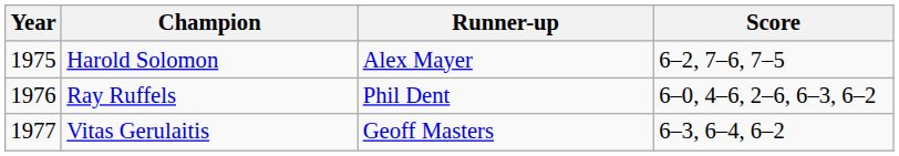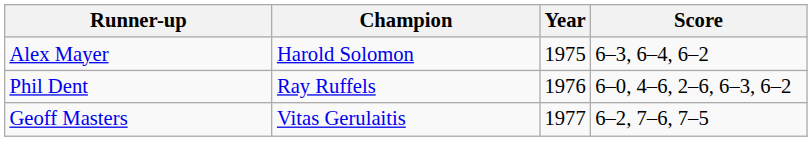columns swapped: Year <-> Runner-up
Harold Solomon | Score: 6–2, 7–6, 7–5 -> 6–3, 6–4, 6–2
Vitas Gerulaitis | Score: 6–3, 6–4, 6–2 -> 6–2, 7–6, 7–5
